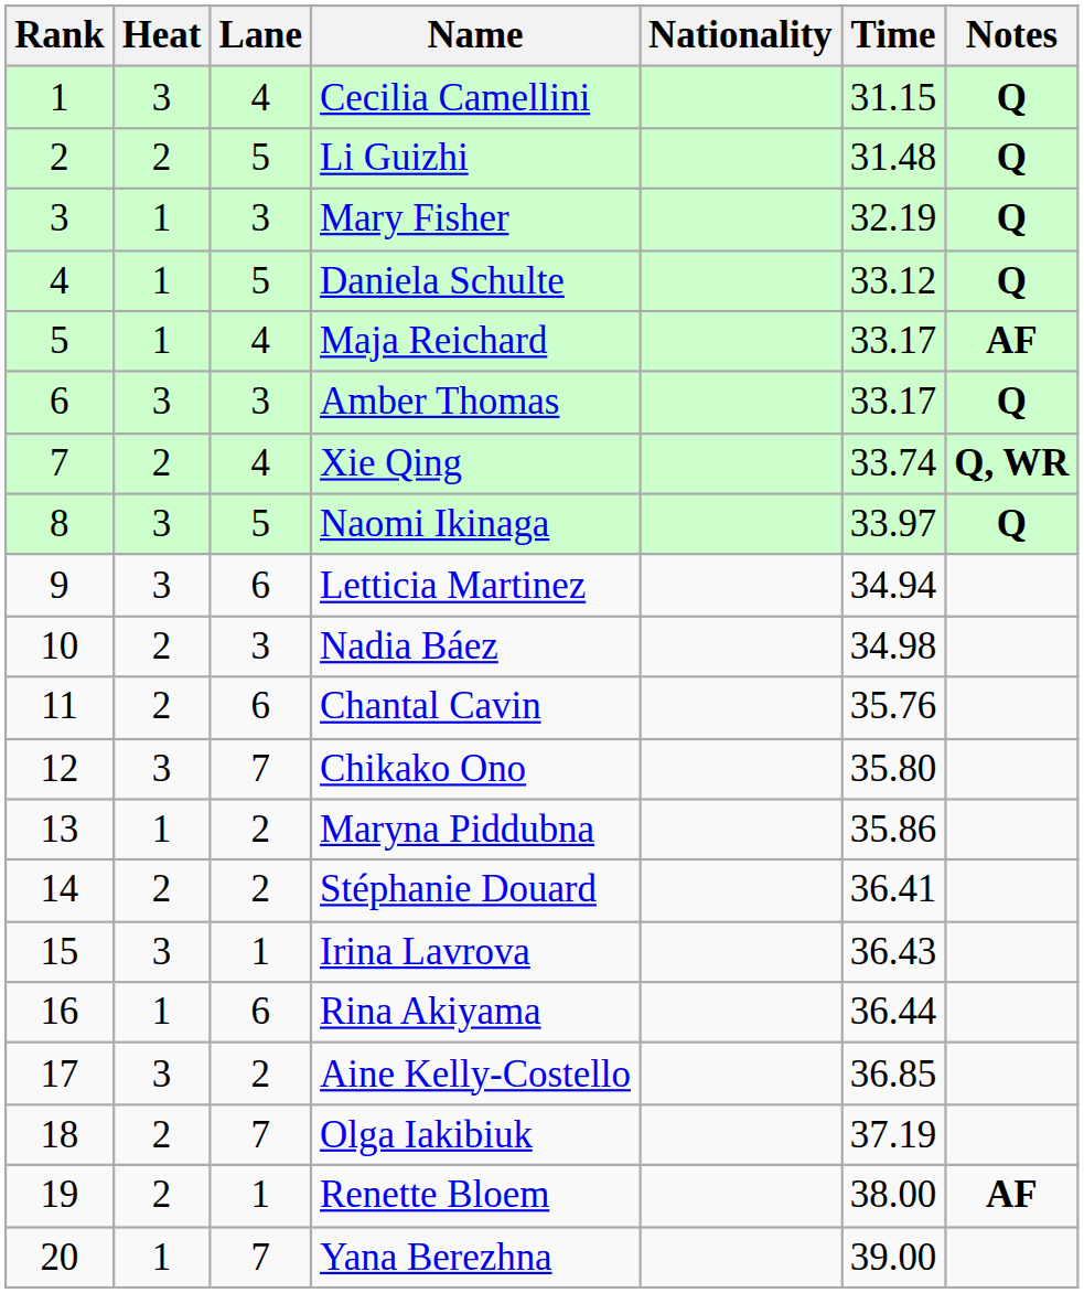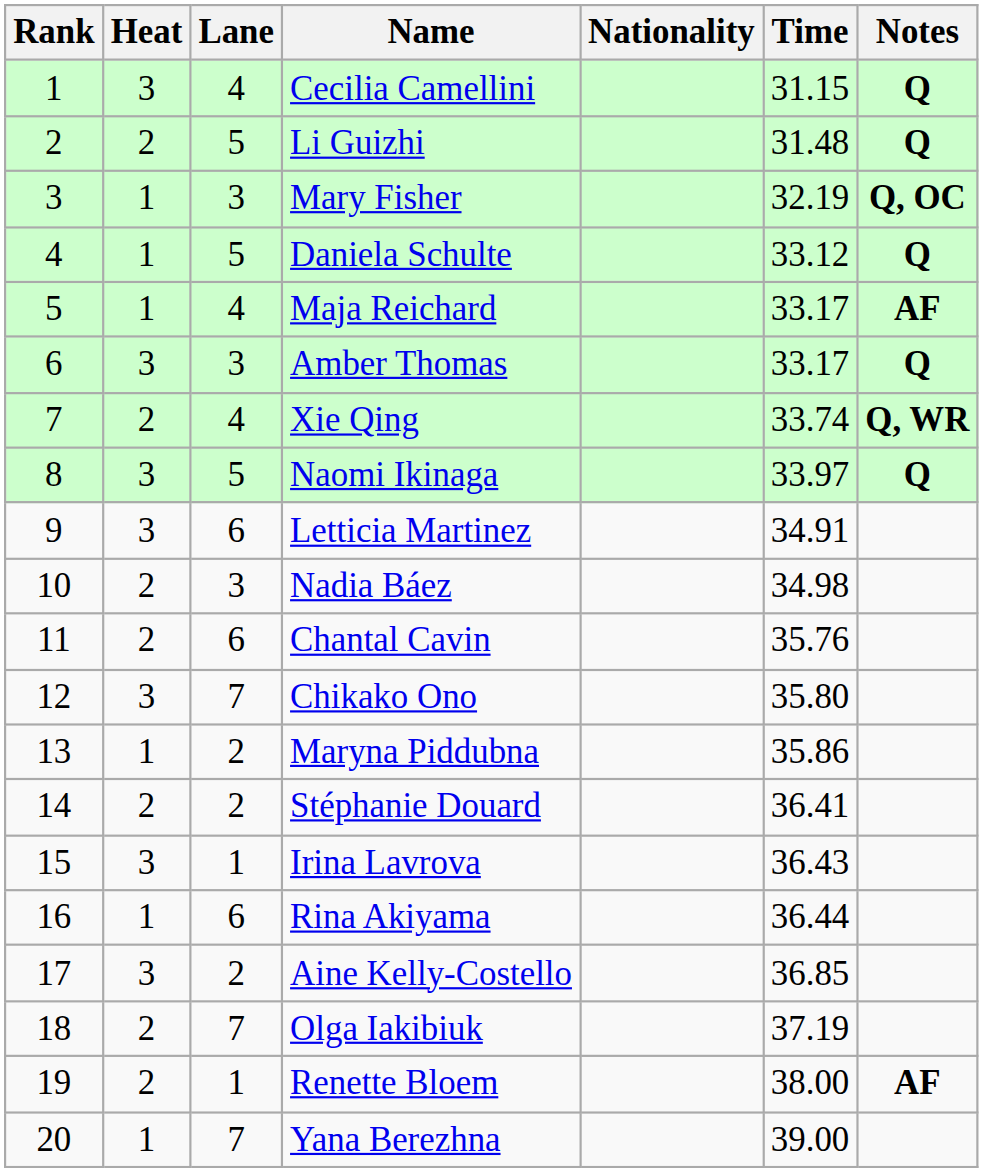Mary Fisher | Notes: Q -> Q, OC
Letticia Martinez | Time: 34.94 -> 34.91
